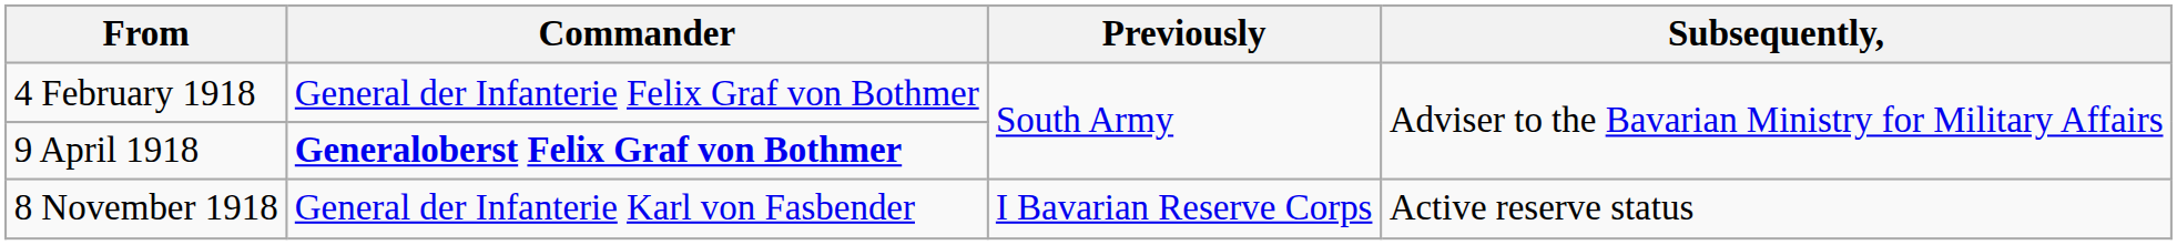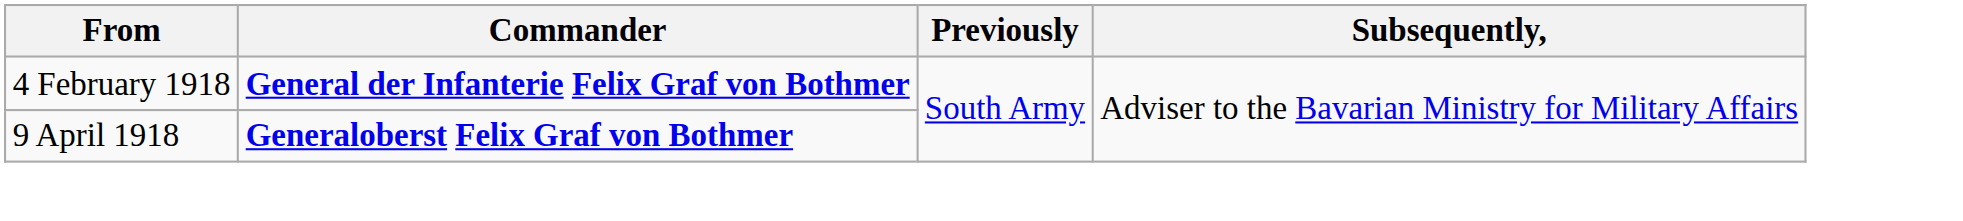4 February 1918 | Commander: normal -> bold
- row: 8 November 1918 | General der Infanterie Karl von Fasbender | I Bavarian Reserve Corps | Active reserve status
